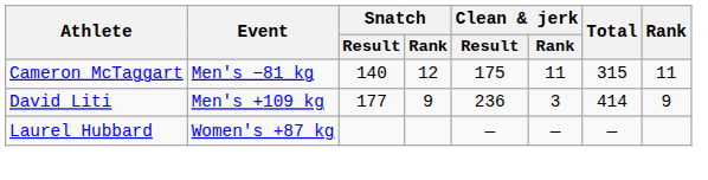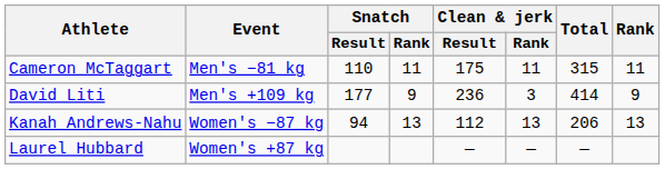Cameron McTaggart | Snatch / Result: 140 -> 110
Cameron McTaggart | Snatch / Rank: 12 -> 11
+ row: Kanah Andrews-Nahu | Women's −87 kg | 94 | 13 | 112 | 13 | 206 | 13
